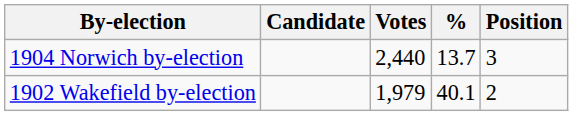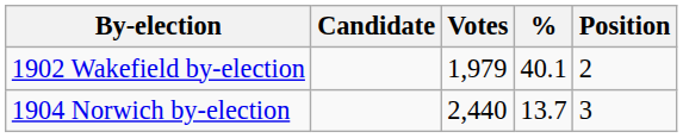rows swapped: 1902 Wakefield by-election <-> 1904 Norwich by-election
